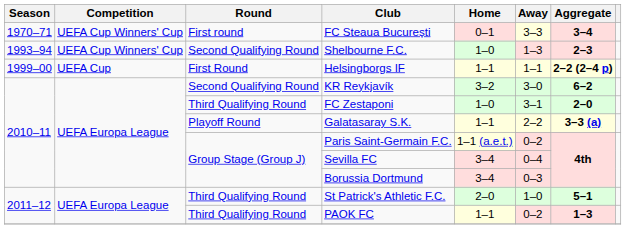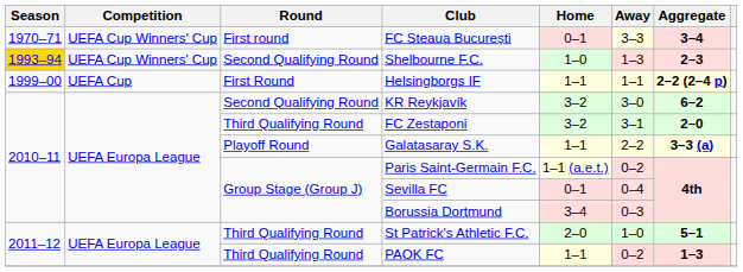Shelbourne F.C. | Season: no background -> gold background
FC Zestaponi | Home: 1–0 -> 3–2
Sevilla FC | Home: 3–4 -> 0–1
